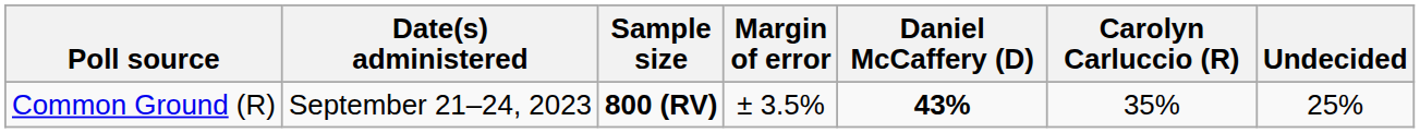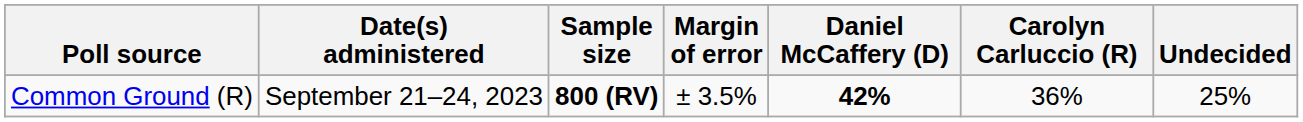Common Ground (R) | Daniel McCaffery (D): 43% -> 42%
Common Ground (R) | Carolyn Carluccio (R): 35% -> 36%
